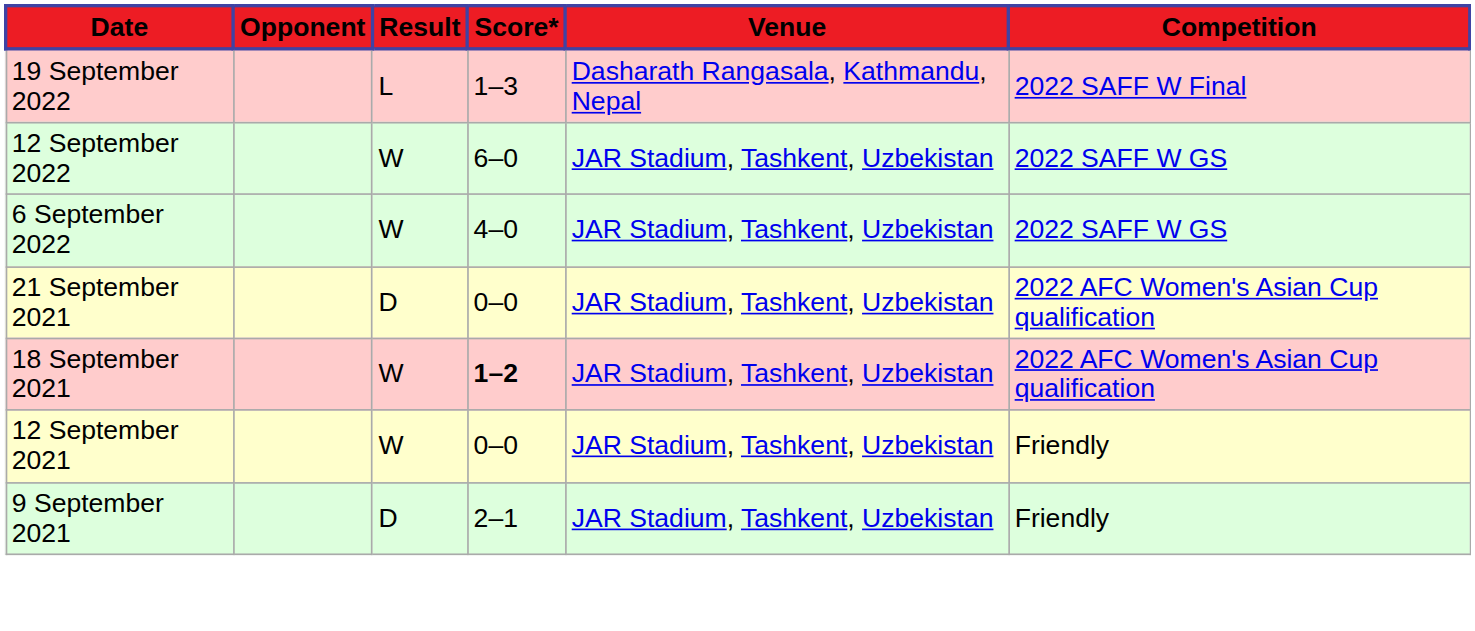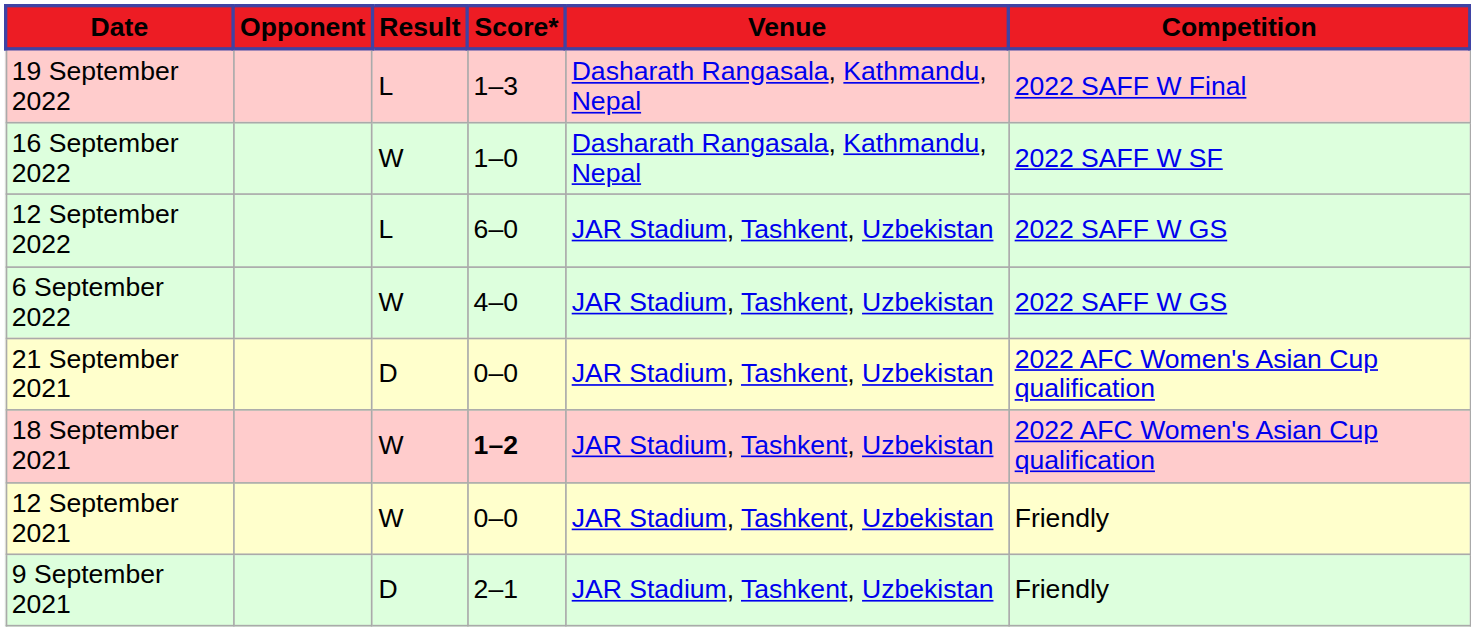+ row: 16 September 2022 | W | 1–0 | Dasharath Rangasala, Kathmandu, Nepal | 2022 SAFF W SF
12 September 2022 | Result: W -> L
